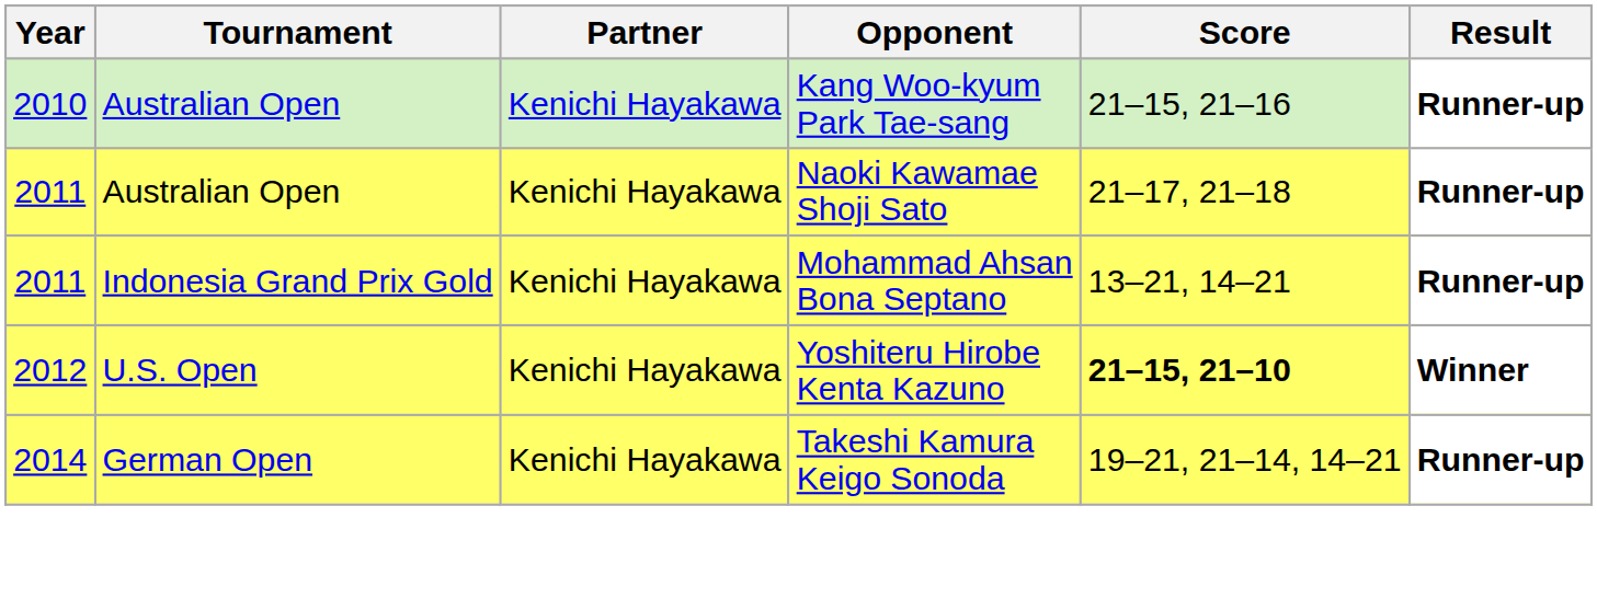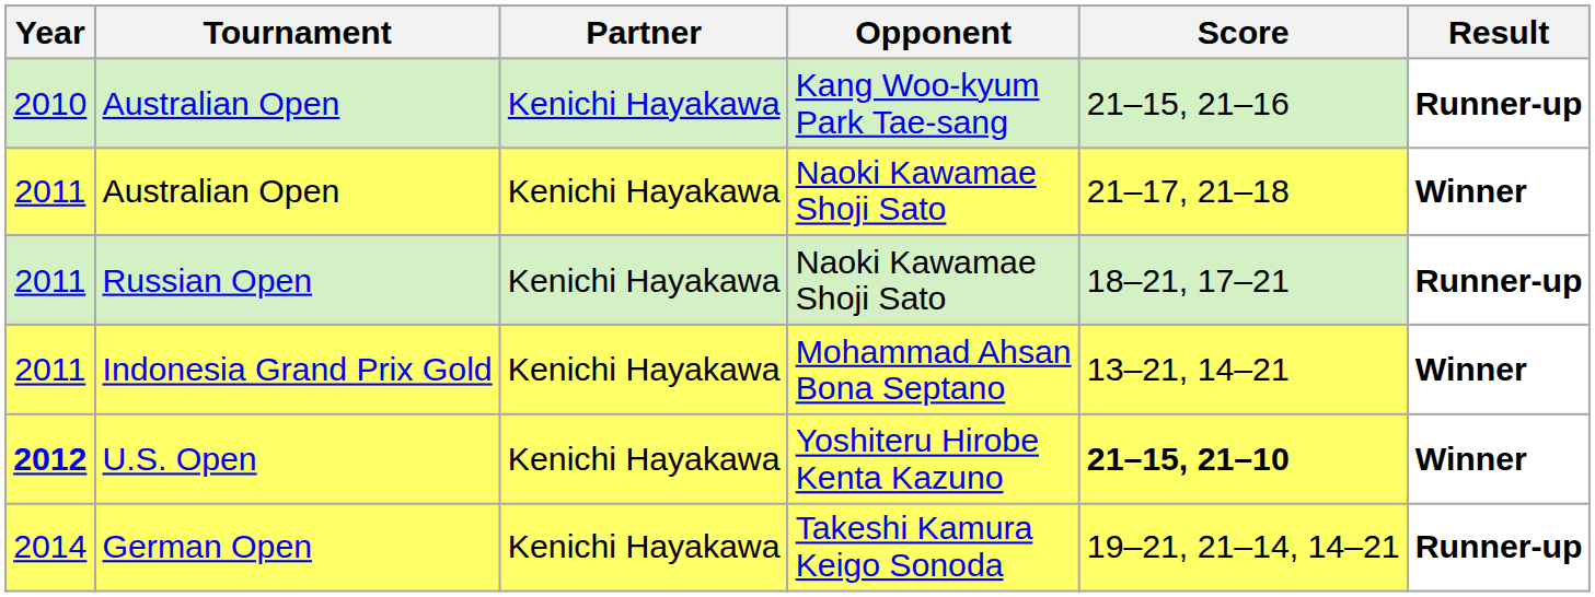Australian Open / Naoki Kawamae Shoji Sato | Result: Runner-up -> Winner
+ row: 2011 | Russian Open | Kenichi Hayakawa | Naoki Kawamae Shoji Sato | 18–21, 17–21 | Runner-up
Indonesia Grand Prix Gold | Result: Runner-up -> Winner
U.S. Open | Year: normal -> bold
